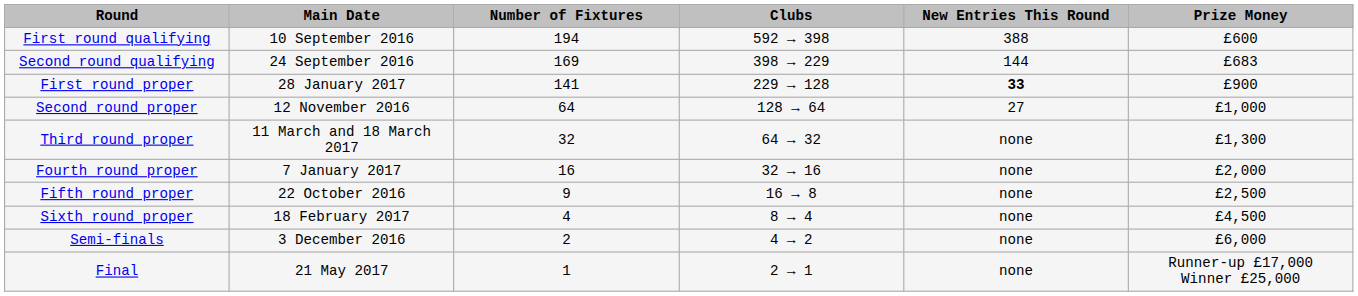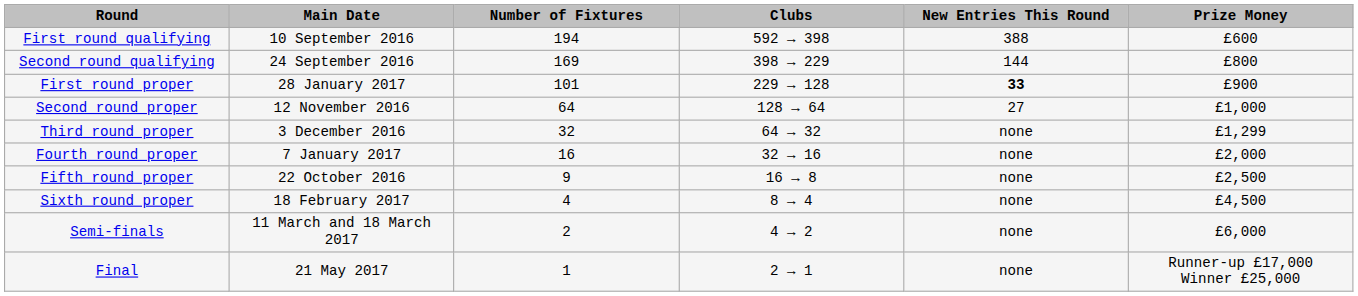Second round qualifying | Prize Money: £683 -> £800
First round proper | Number of Fixtures: 141 -> 101
Third round proper | Main Date: 11 March and 18 March 2017 -> 3 December 2016
Third round proper | Prize Money: £1,300 -> £1,299
Semi-finals | Main Date: 3 December 2016 -> 11 March and 18 March 2017
